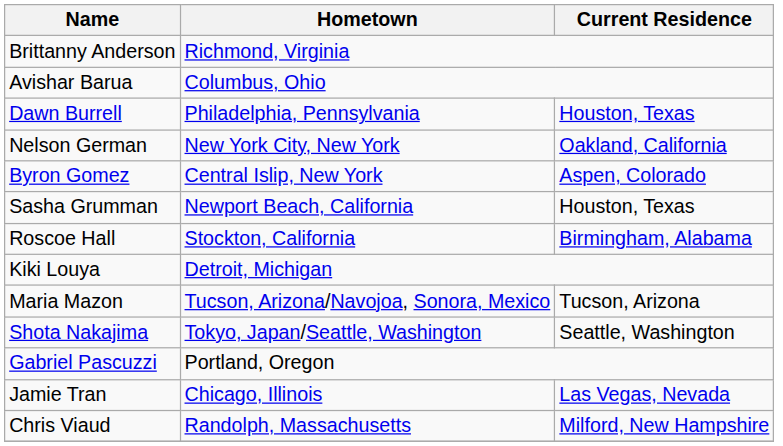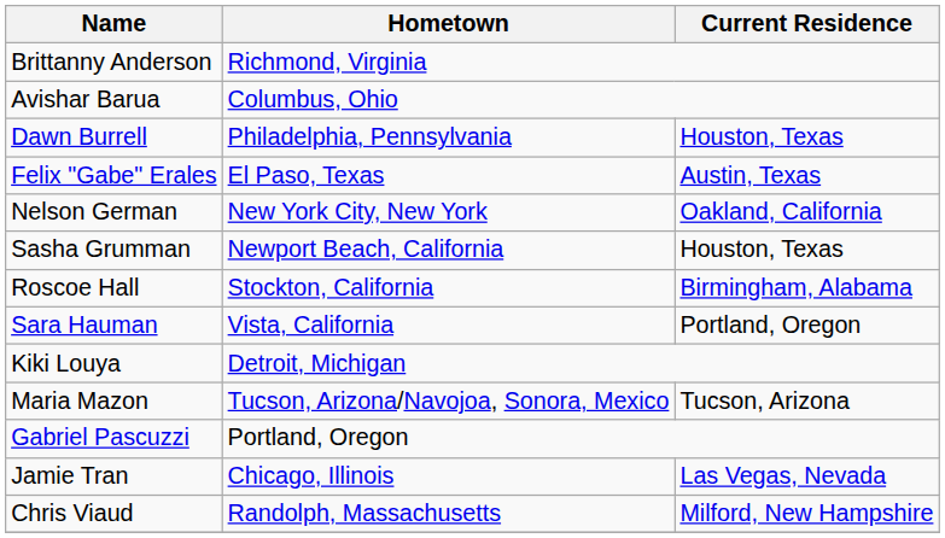+ row: Felix "Gabe" Erales | El Paso, Texas | Austin, Texas
- row: Byron Gomez | Central Islip, New York | Aspen, Colorado
+ row: Sara Hauman | Vista, California | Portland, Oregon
- row: Shota Nakajima | Tokyo, Japan/Seattle, Washington | Seattle, Washington
